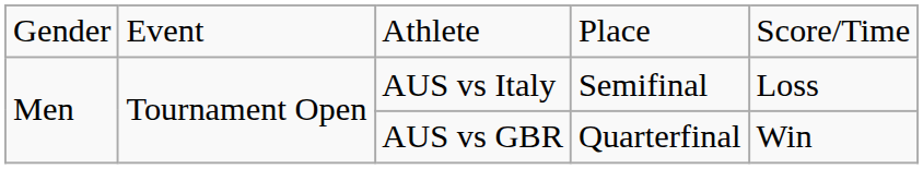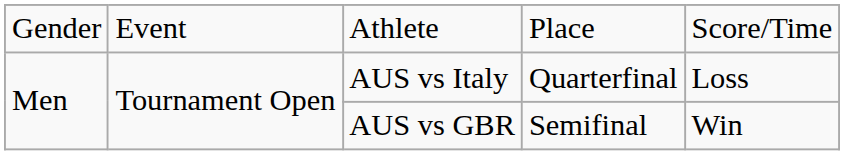AUS vs Italy | column 4: Semifinal -> Quarterfinal
AUS vs GBR | column 4: Quarterfinal -> Semifinal
